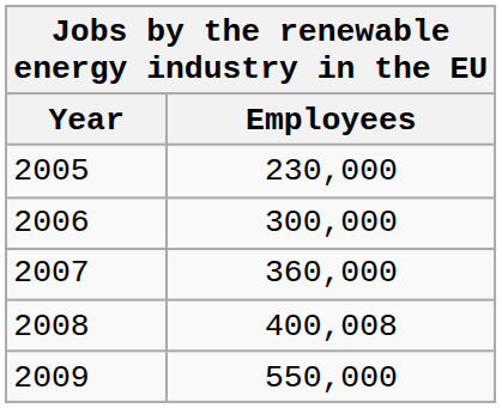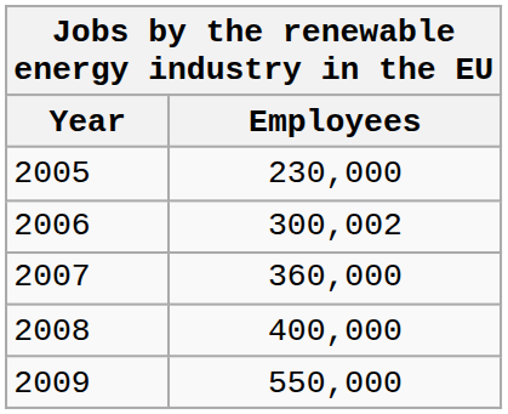2006 | Employees: 300,000 -> 300,002
2008 | Employees: 400,008 -> 400,000
